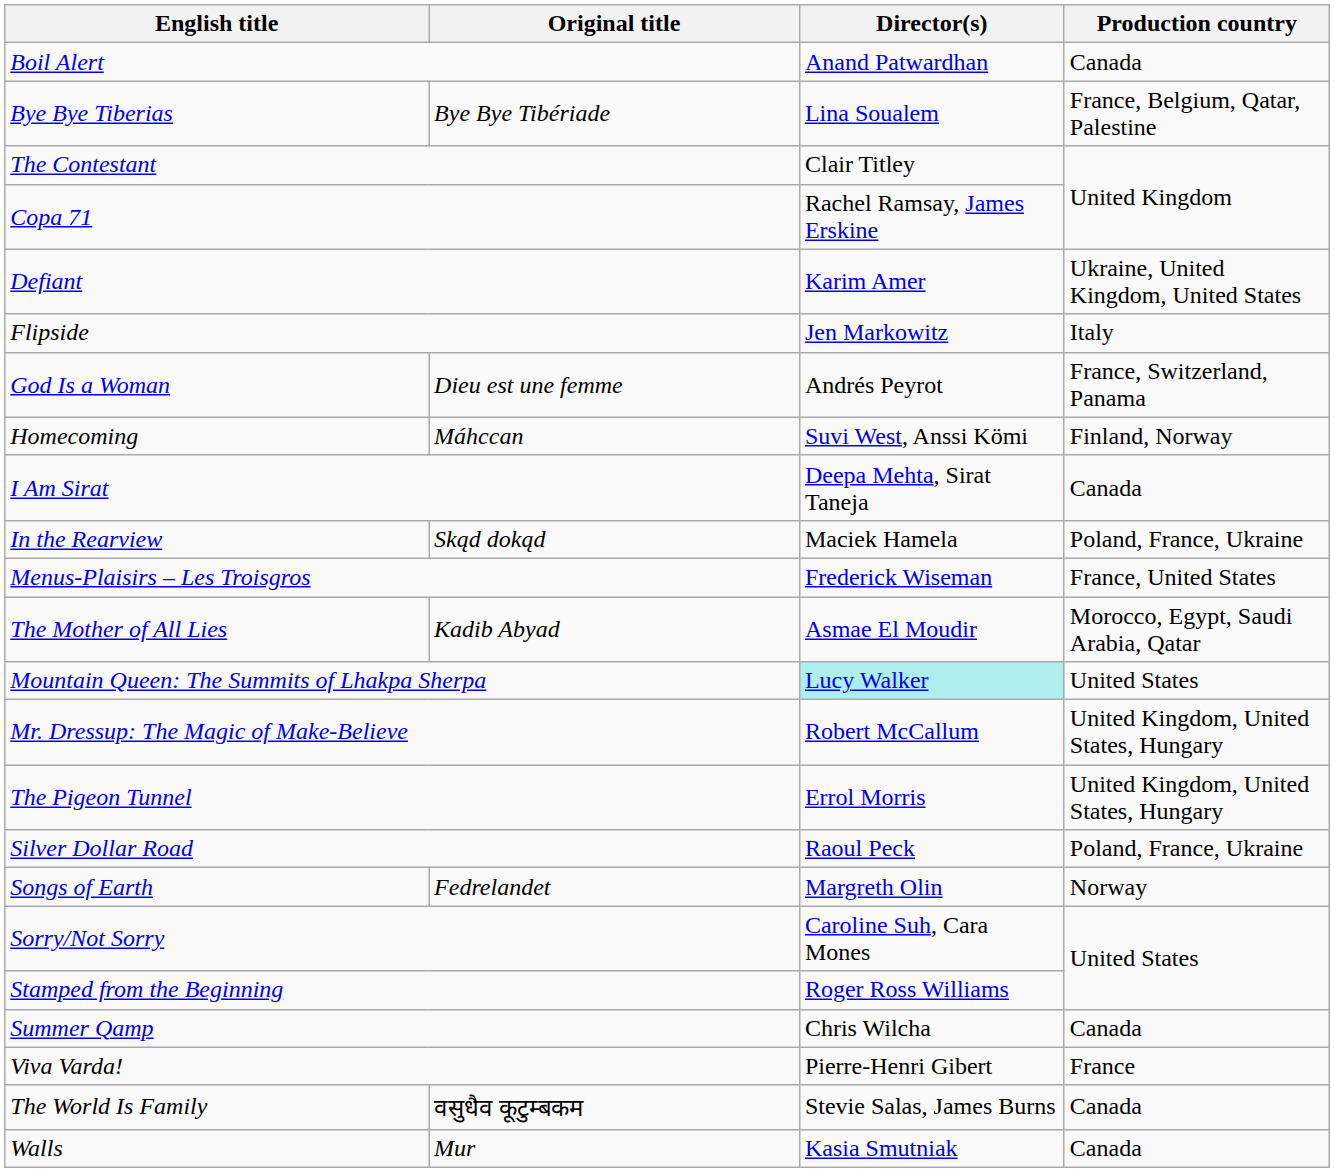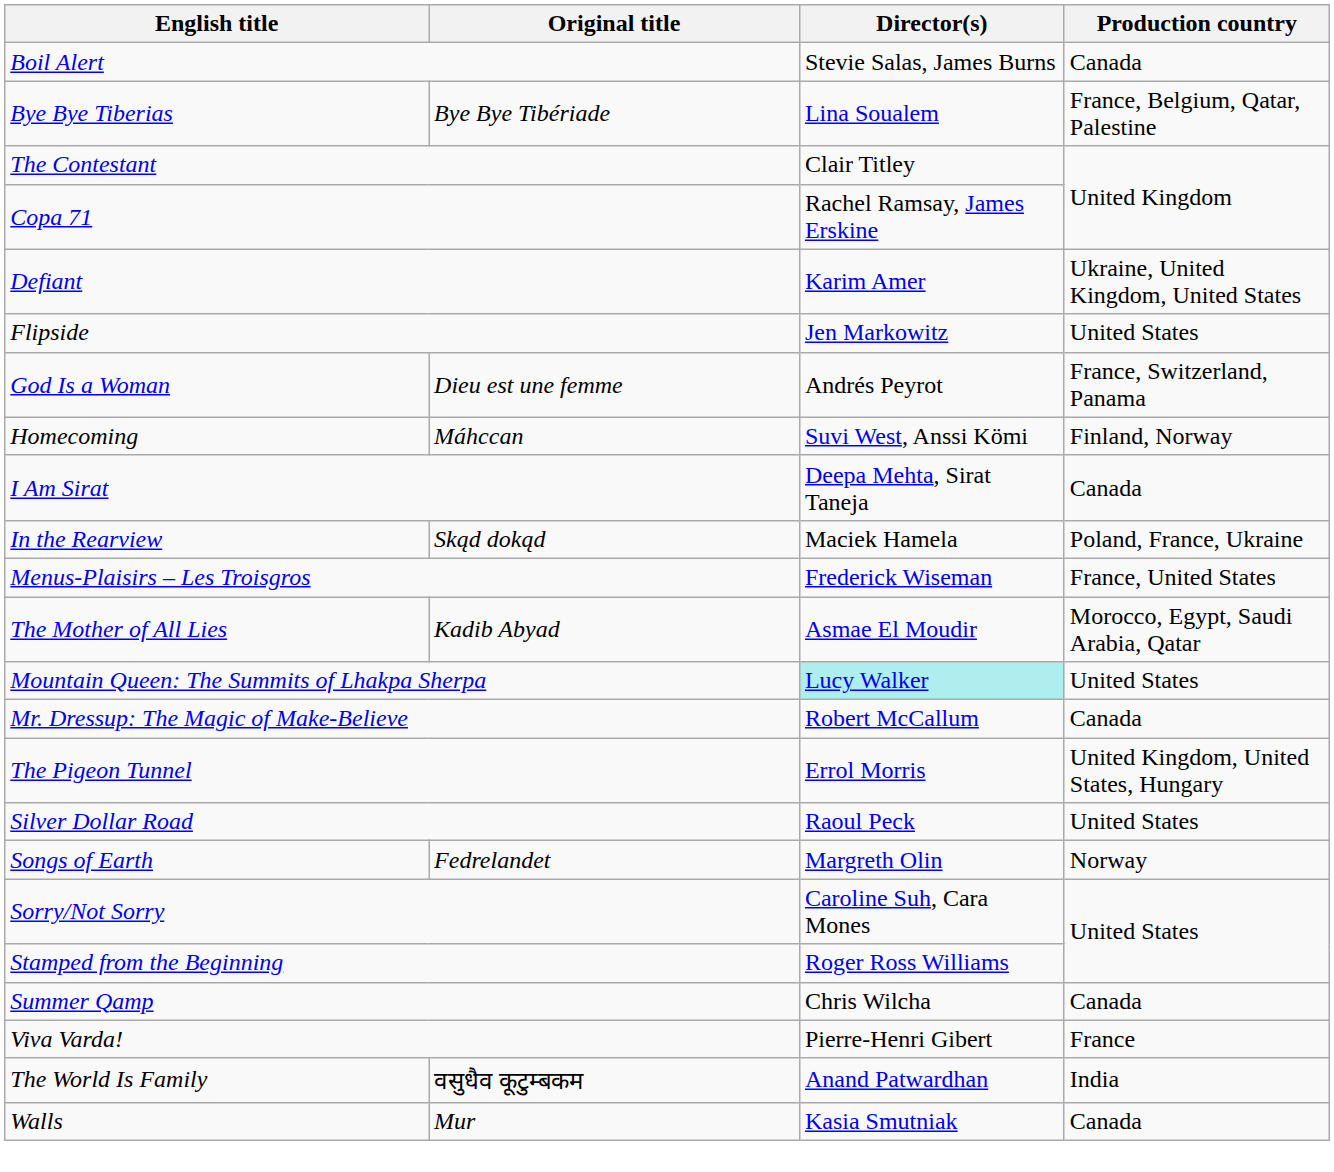Boil Alert | Director(s): Anand Patwardhan -> Stevie Salas, James Burns
Flipside | Production country: Italy -> United States
Mr. Dressup: The Magic of Make-Believe | Production country: United Kingdom, United States, Hungary -> Canada
Silver Dollar Road | Production country: Poland, France, Ukraine -> United States
The World Is Family | Director(s): Stevie Salas, James Burns -> Anand Patwardhan
The World Is Family | Production country: Canada -> India
